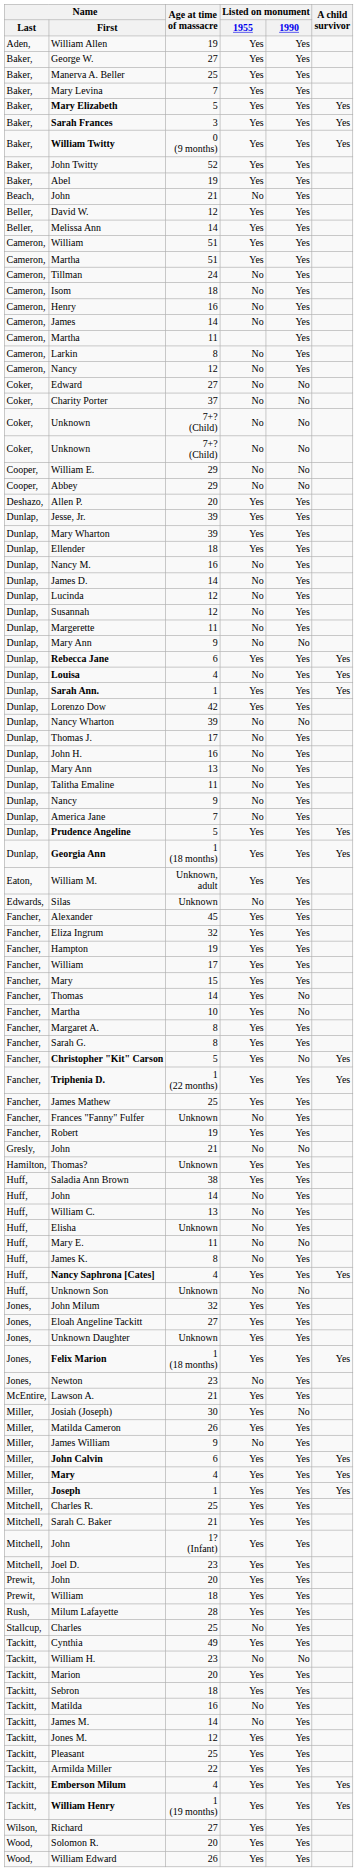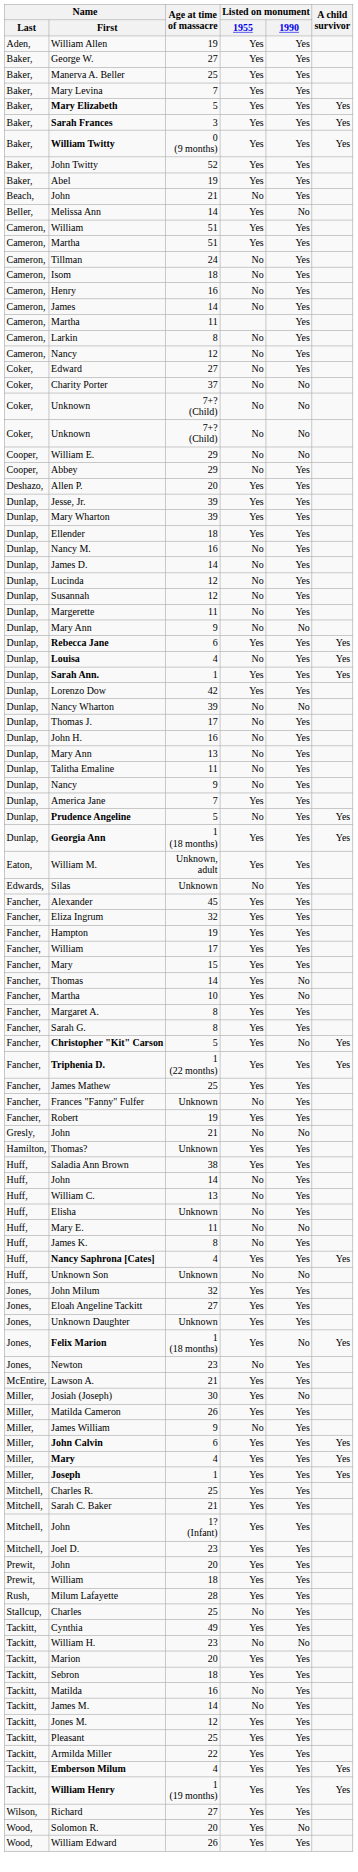- row: Beller, | David W. | 12 | Yes | Yes
Melissa Ann | Listed on monument / 1990: Yes -> No
Edward | Listed on monument / 1990: No -> Yes
Abbey | Listed on monument / 1990: No -> Yes
America Jane | Listed on monument / 1955: No -> Yes
Prudence Angeline | Listed on monument / 1955: Yes -> No
Felix Marion | Listed on monument / 1990: Yes -> No
Solomon R. | Listed on monument / 1990: Yes -> No
